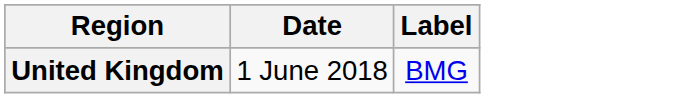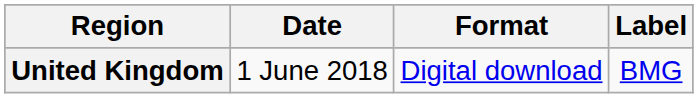+ column: Format | Digital download
